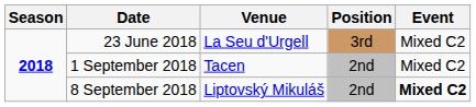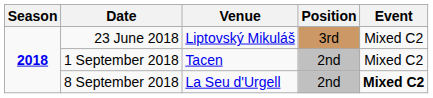23 June 2018 | Venue: La Seu d'Urgell -> Liptovský Mikuláš
8 September 2018 | Venue: Liptovský Mikuláš -> La Seu d'Urgell
